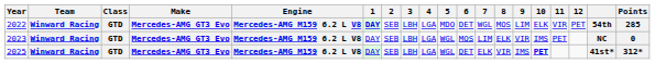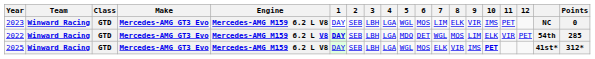rows swapped: 2022 <-> 2023
2025 | 6: DET -> MOS
